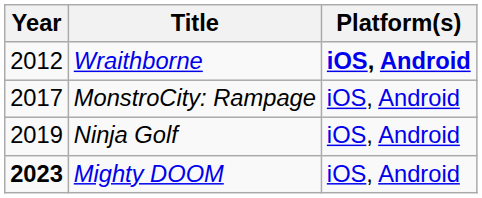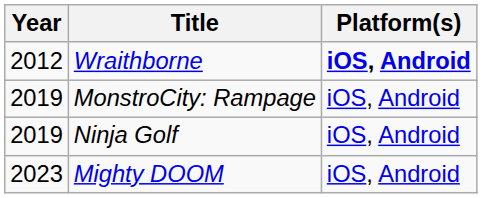MonstroCity: Rampage | Year: 2017 -> 2019
Mighty DOOM | Year: bold -> normal
